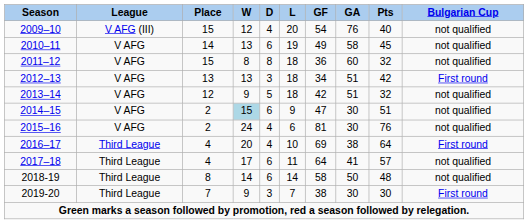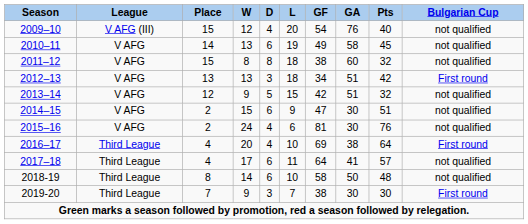2011–12 | GF: 36 -> 38
2013–14 | L: 18 -> 15
2014–15 | W: lightblue background -> no background
2018-19 | L: 14 -> 10
